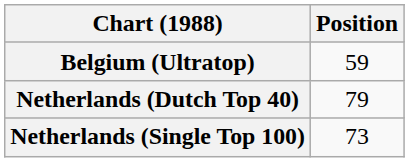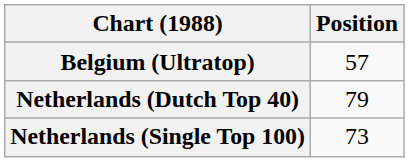Belgium (Ultratop) | Position: 59 -> 57
